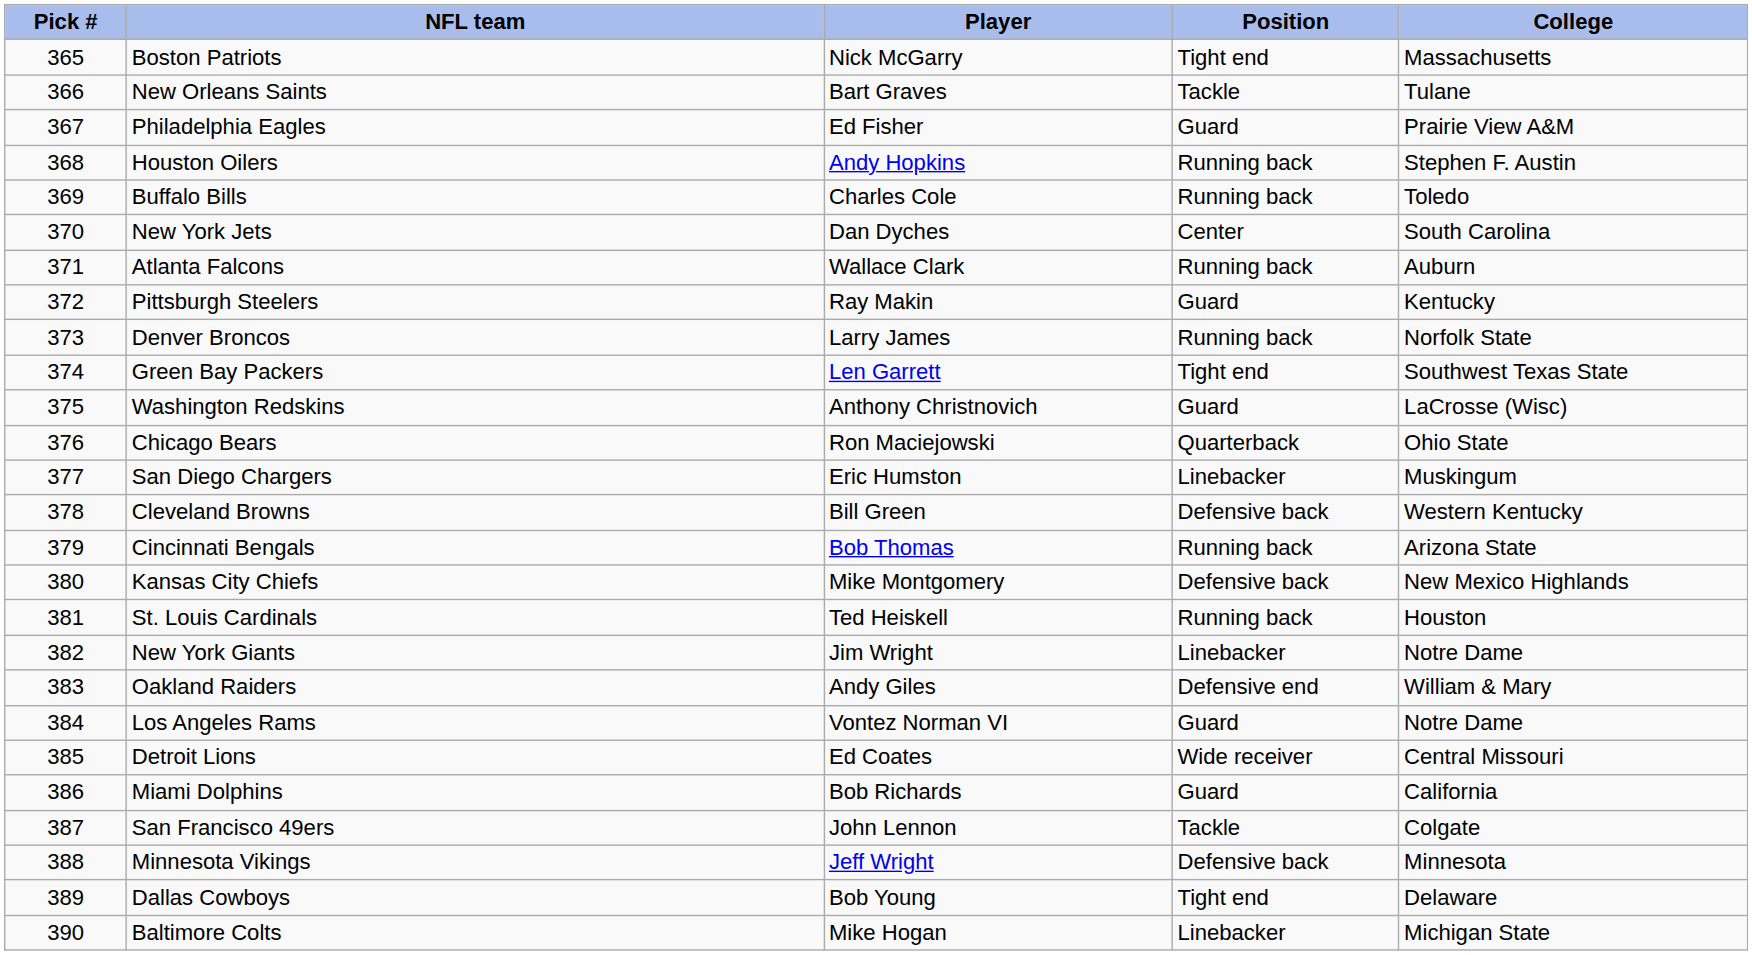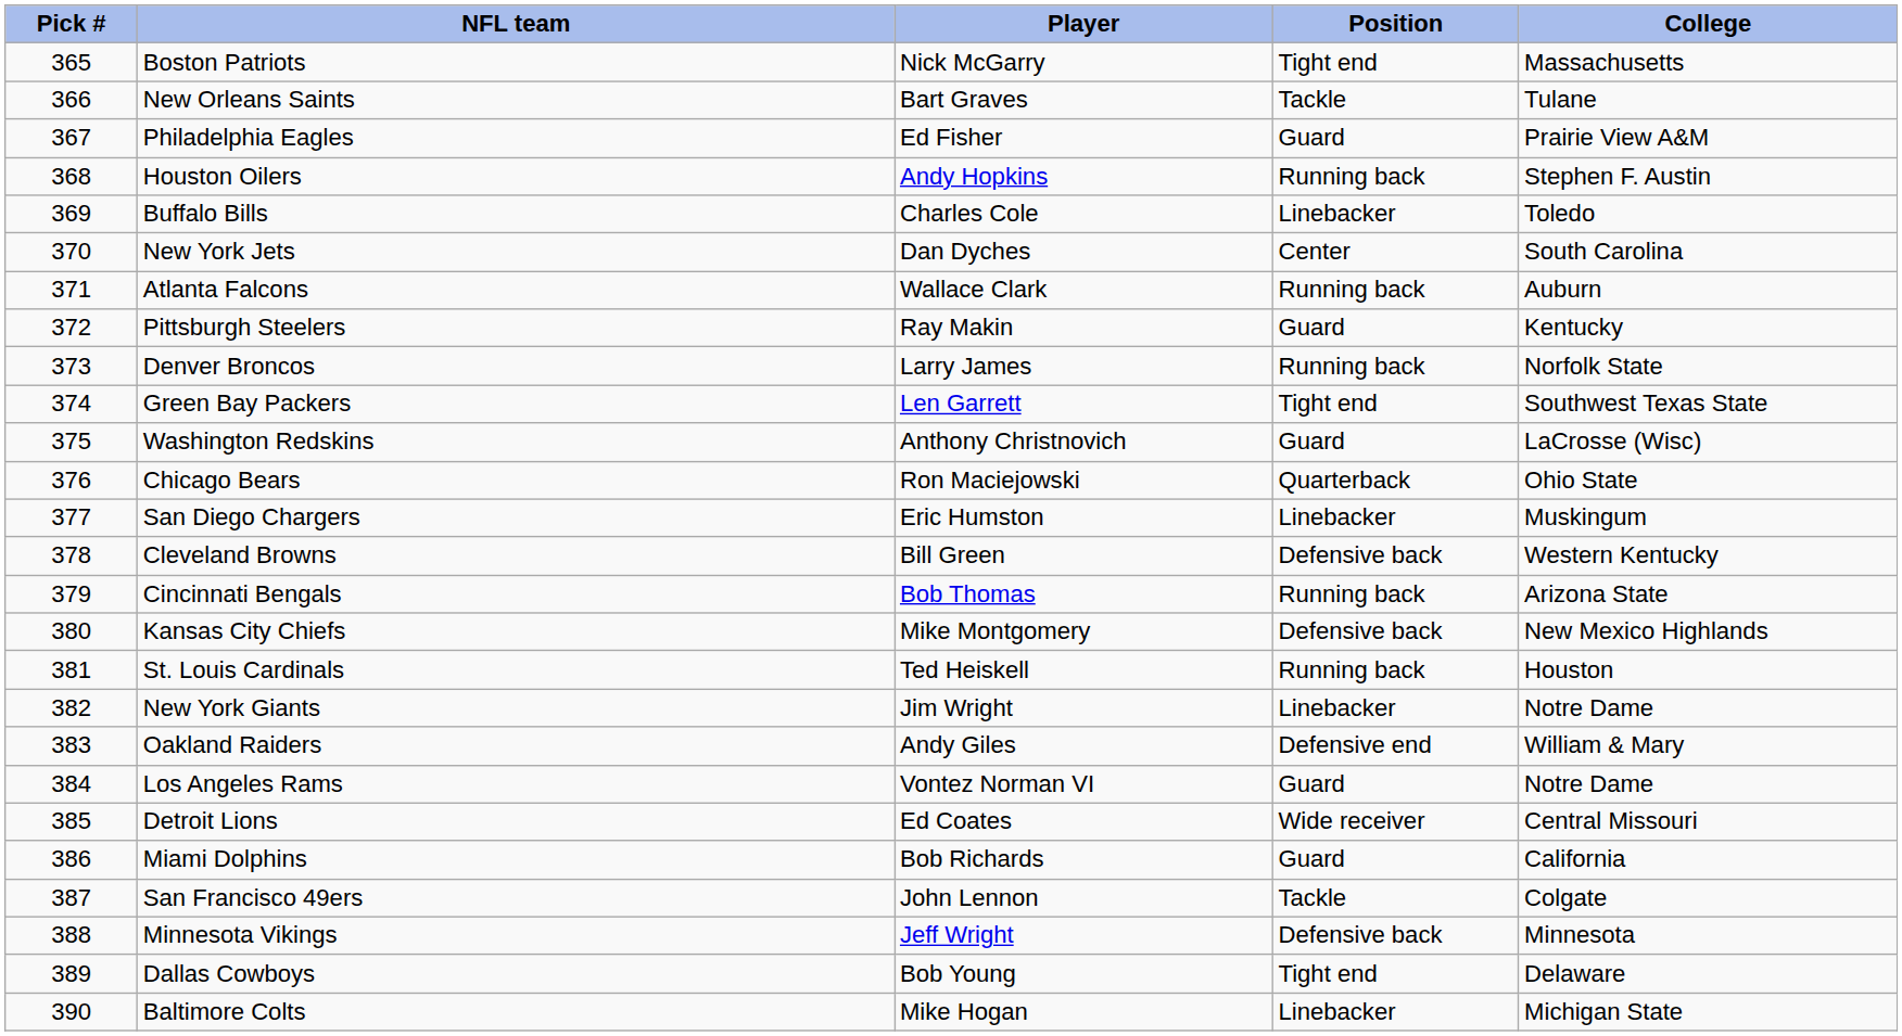Buffalo Bills | Position: Running back -> Linebacker
